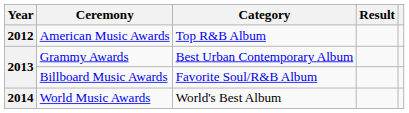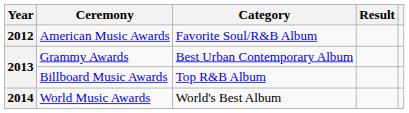American Music Awards | Category: Top R&B Album -> Favorite Soul/R&B Album
Billboard Music Awards | Category: Favorite Soul/R&B Album -> Top R&B Album
